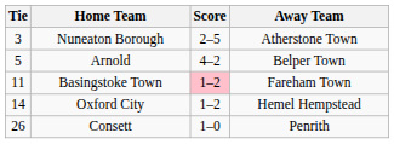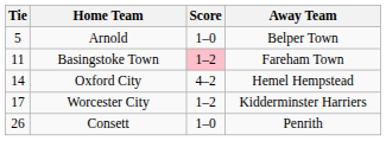- row: 3 | Nuneaton Borough | 2–5 | Atherstone Town
Arnold | Score: 4–2 -> 1–0
Oxford City | Score: 1–2 -> 4–2
+ row: 17 | Worcester City | 1–2 | Kidderminster Harriers
